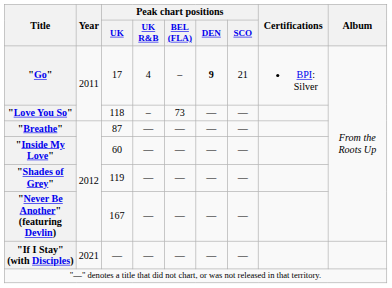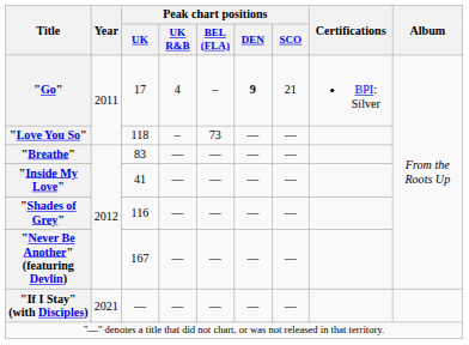"Breathe" | Peak chart positions / UK: 87 -> 83
"Inside My Love" | Peak chart positions / UK: 60 -> 41
"Shades of Grey" | Peak chart positions / UK: 119 -> 116
